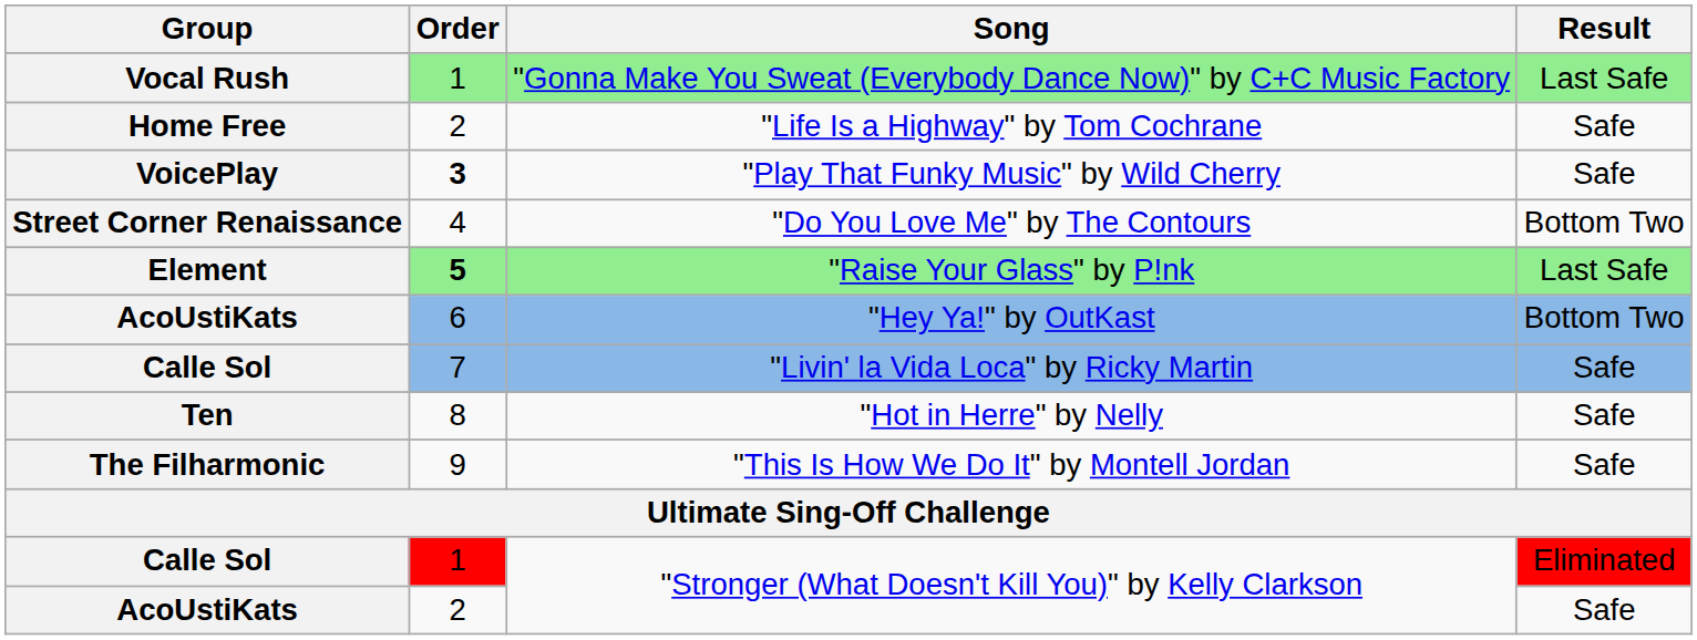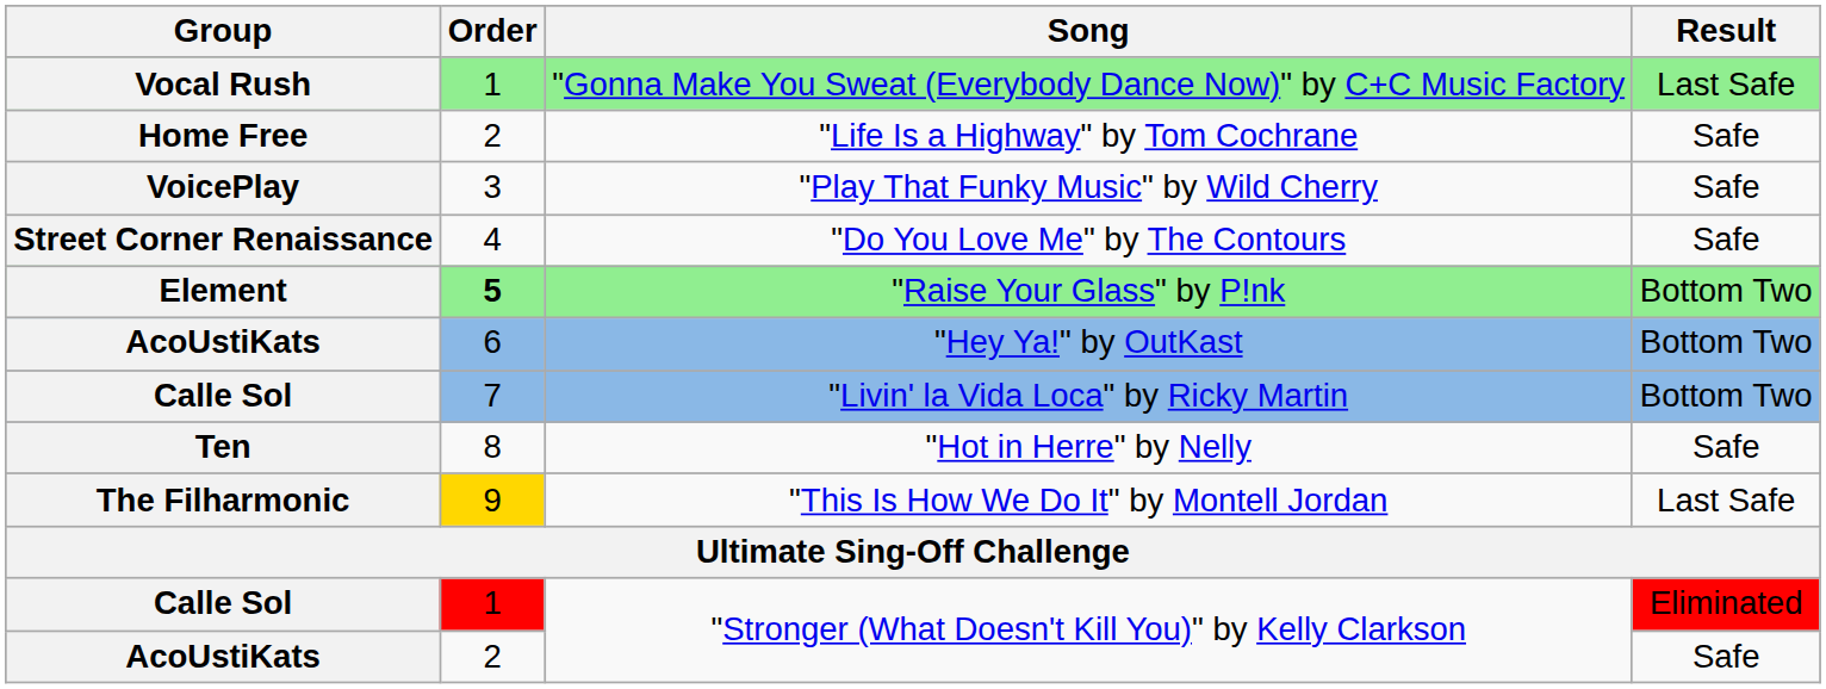"Play That Funky Music" by Wild Cherry | Order: bold -> normal
"Do You Love Me" by The Contours | Result: Bottom Two -> Safe
"Raise Your Glass" by P!nk | Result: Last Safe -> Bottom Two
"Livin' la Vida Loca" by Ricky Martin | Result: Safe -> Bottom Two
"This Is How We Do It" by Montell Jordan | Order: no background -> gold background
"This Is How We Do It" by Montell Jordan | Result: Safe -> Last Safe
